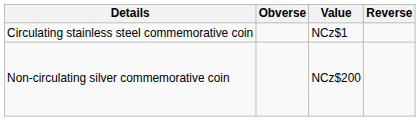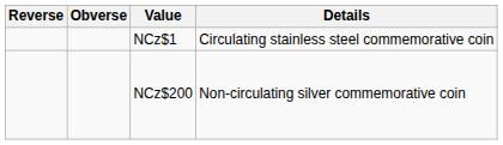columns swapped: Reverse <-> Details
